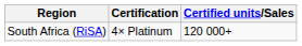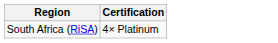- column: Certified units/Sales | 120 000+
